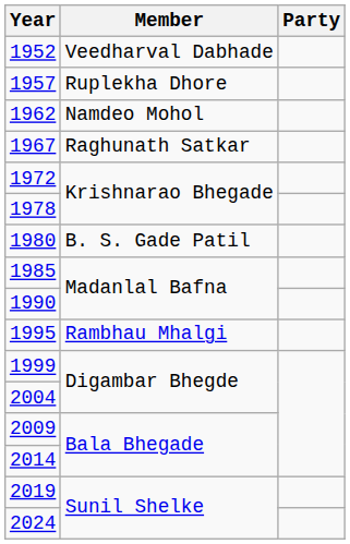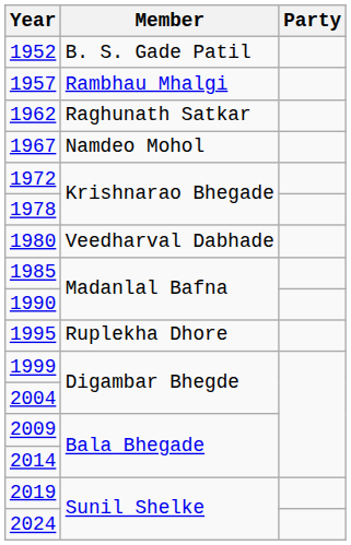1952 | Member: Veedharval Dabhade -> B. S. Gade Patil
1957 | Member: Ruplekha Dhore -> Rambhau Mhalgi
1962 | Member: Namdeo Mohol -> Raghunath Satkar
1967 | Member: Raghunath Satkar -> Namdeo Mohol
1980 | Member: B. S. Gade Patil -> Veedharval Dabhade
1995 | Member: Rambhau Mhalgi -> Ruplekha Dhore
